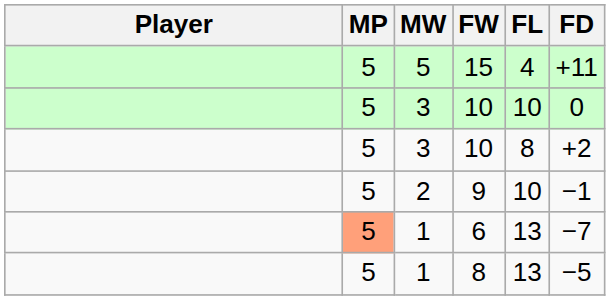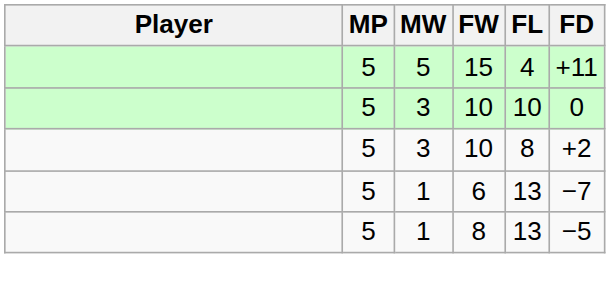- row: 5 | 2 | 9 | 10 | −1
6 | MP: lightsalmon background -> no background
